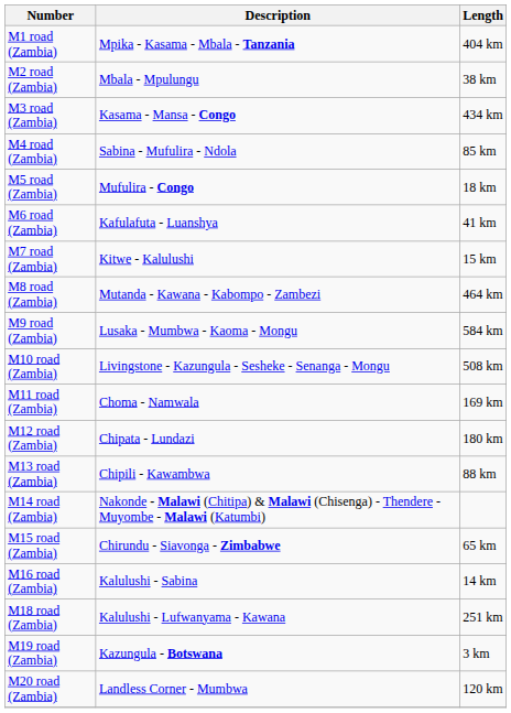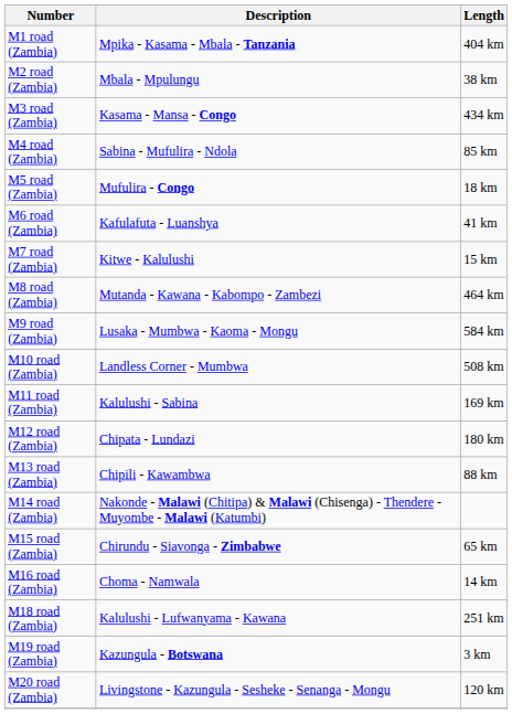M10 road (Zambia) | Description: Livingstone - Kazungula - Sesheke - Senanga - Mongu -> Landless Corner - Mumbwa
M11 road (Zambia) | Description: Choma - Namwala -> Kalulushi - Sabina
M16 road (Zambia) | Description: Kalulushi - Sabina -> Choma - Namwala
M20 road (Zambia) | Description: Landless Corner - Mumbwa -> Livingstone - Kazungula - Sesheke - Senanga - Mongu
